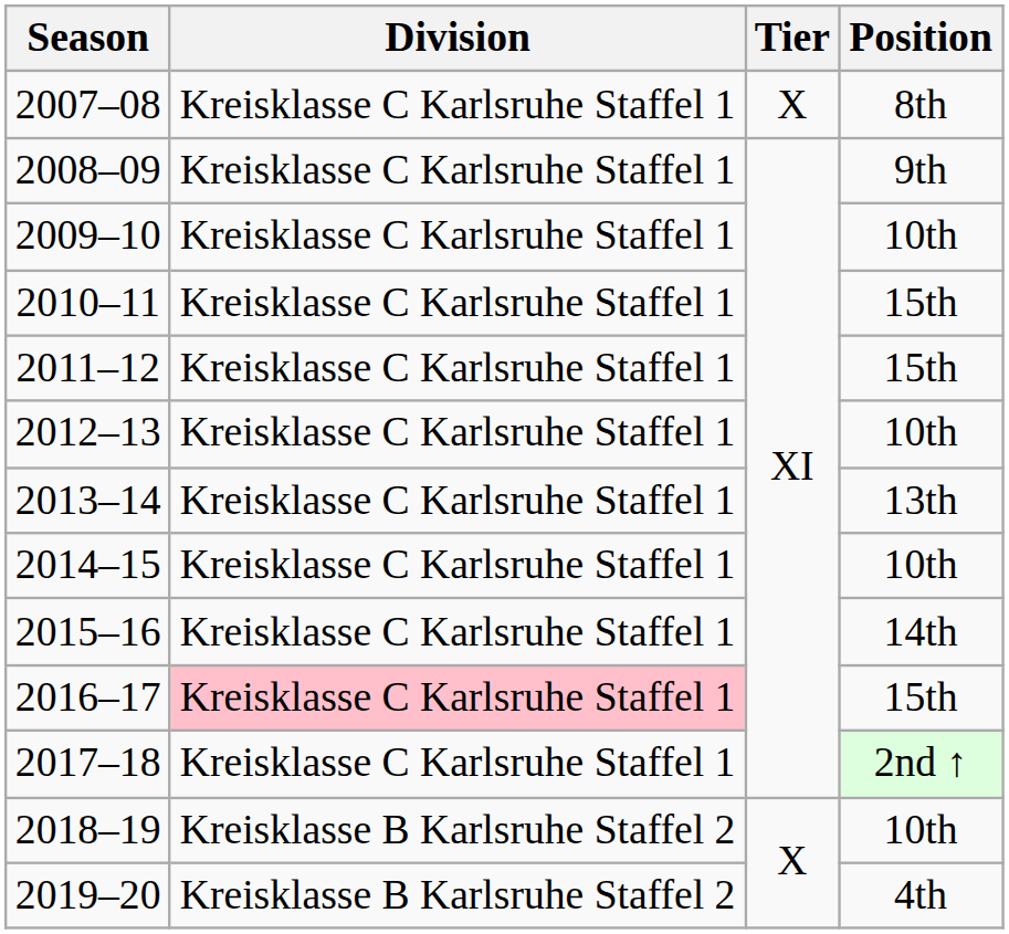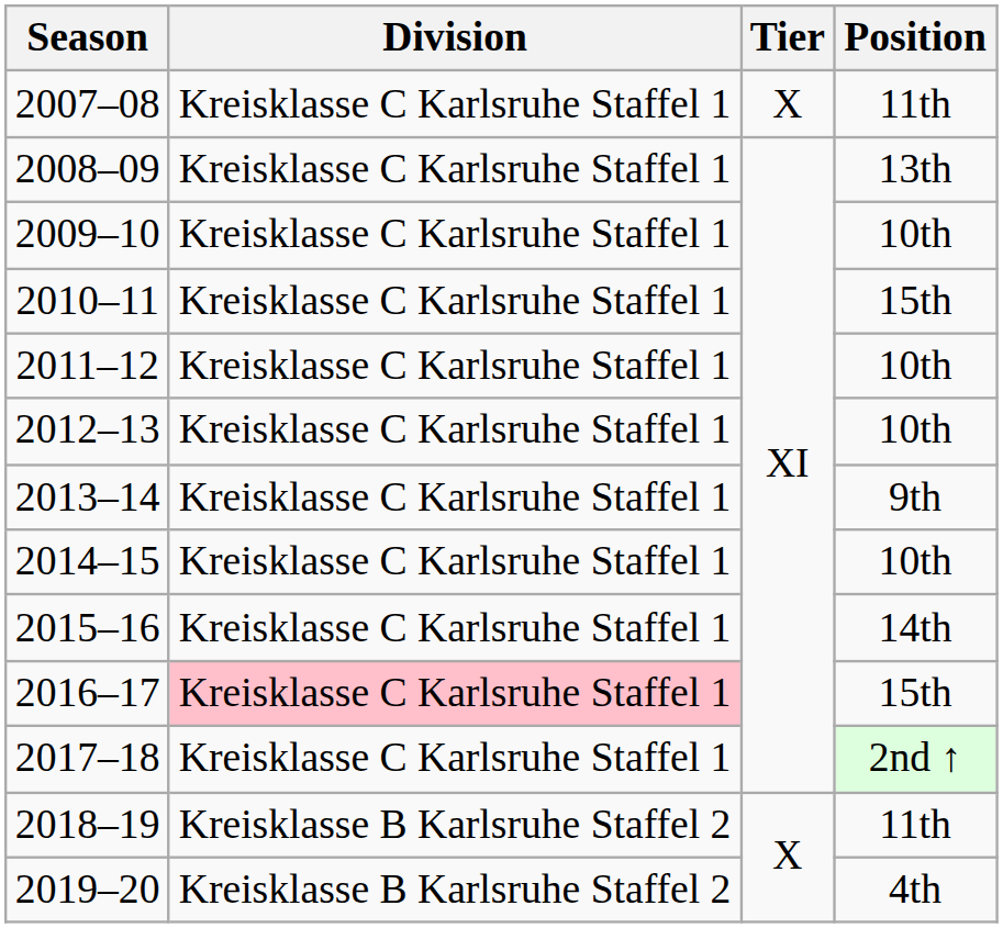2007–08 | Position: 8th -> 11th
2008–09 | Position: 9th -> 13th
2011–12 | Position: 15th -> 10th
2013–14 | Position: 13th -> 9th
2018–19 | Position: 10th -> 11th
